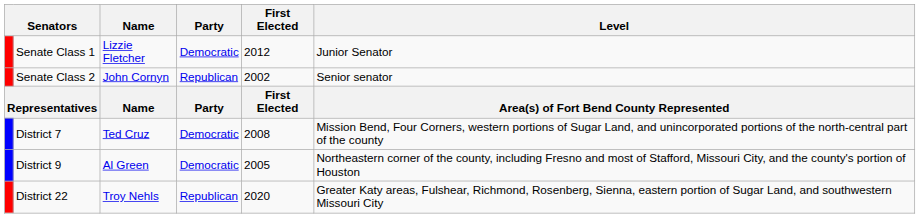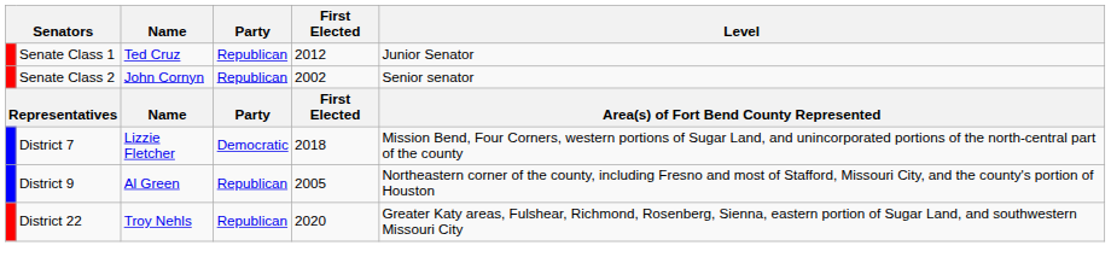Senate Class 1 | Name: Lizzie Fletcher -> Ted Cruz
Senate Class 1 | Party: Democratic -> Republican
District 7 | Name: Ted Cruz -> Lizzie Fletcher
District 7 | First Elected: 2008 -> 2018
District 9 | Party: Democratic -> Republican
